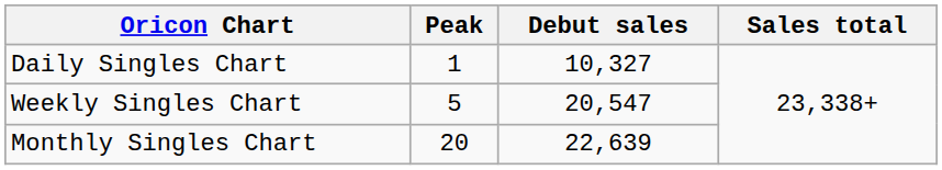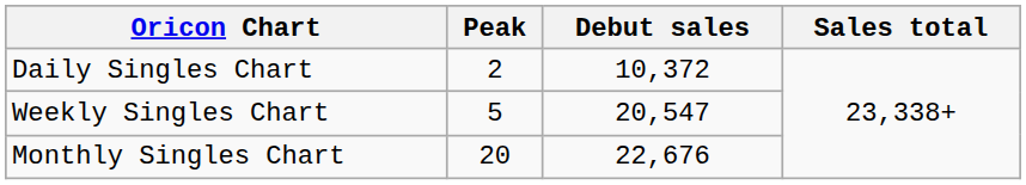Daily Singles Chart | Peak: 1 -> 2
Daily Singles Chart | Debut sales: 10,327 -> 10,372
Monthly Singles Chart | Debut sales: 22,639 -> 22,676
